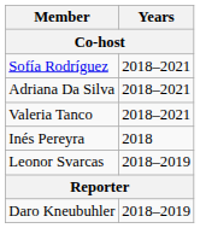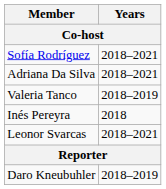Valeria Tanco | Years: 2018–2021 -> 2018–2019
Leonor Svarcas | Years: 2018–2019 -> 2018–2021
